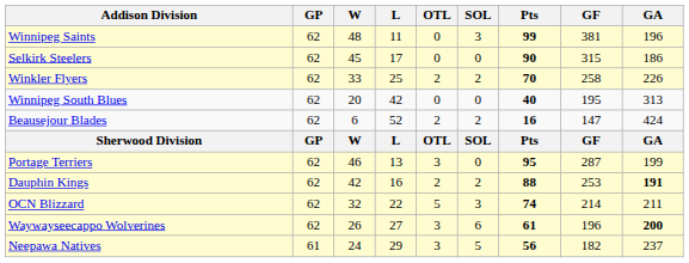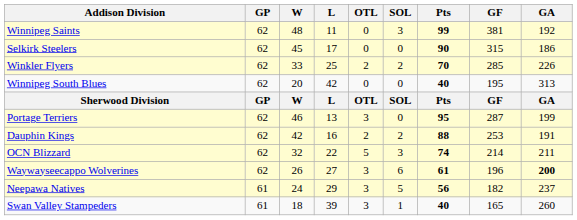Winnipeg Saints | GA: 196 -> 192
Winkler Flyers | GF: 258 -> 285
- row: Beausejour Blades | 62 | 6 | 52 | 2 | 2 | 16 | 147 | 424
Dauphin Kings | GA: bold -> normal
+ row: Swan Valley Stampeders | 61 | 18 | 39 | 3 | 1 | 40 | 165 | 260
